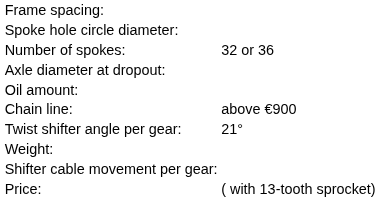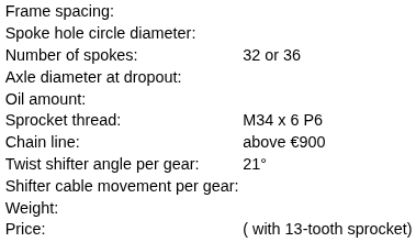+ row: Sprocket thread: | M34 x 6 P6
rows swapped: Shifter cable movement per gear: <-> Weight:
